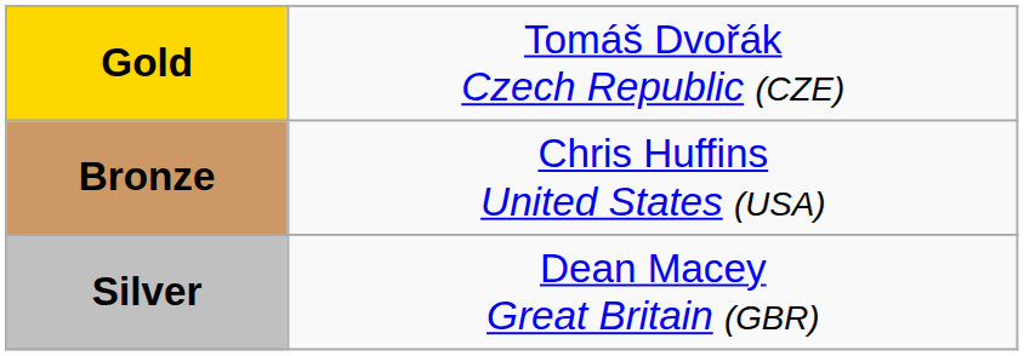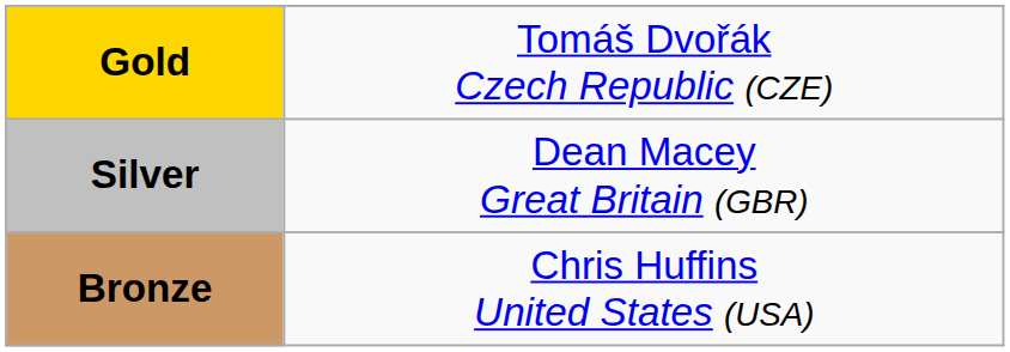rows swapped: Silver <-> Bronze
